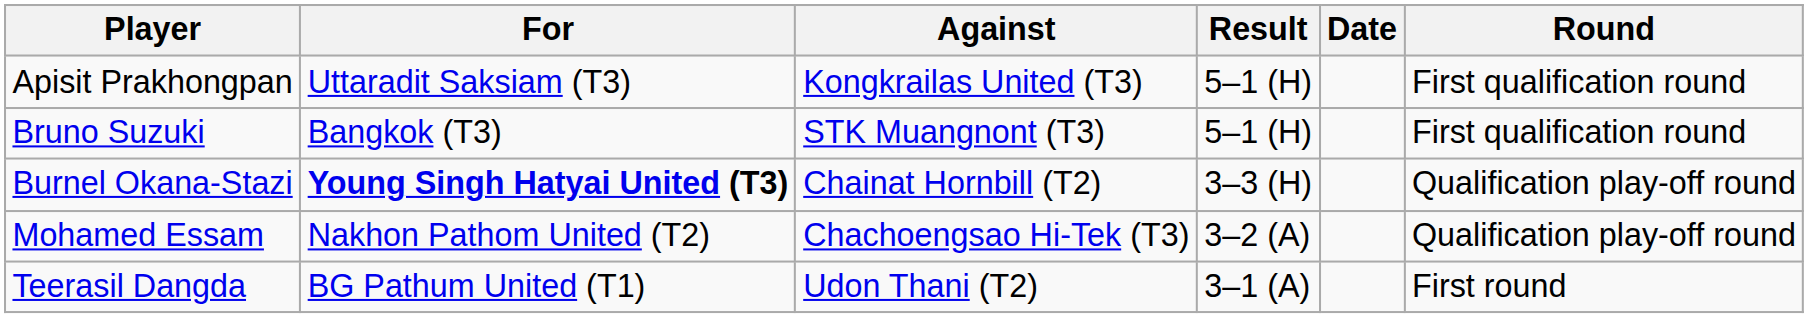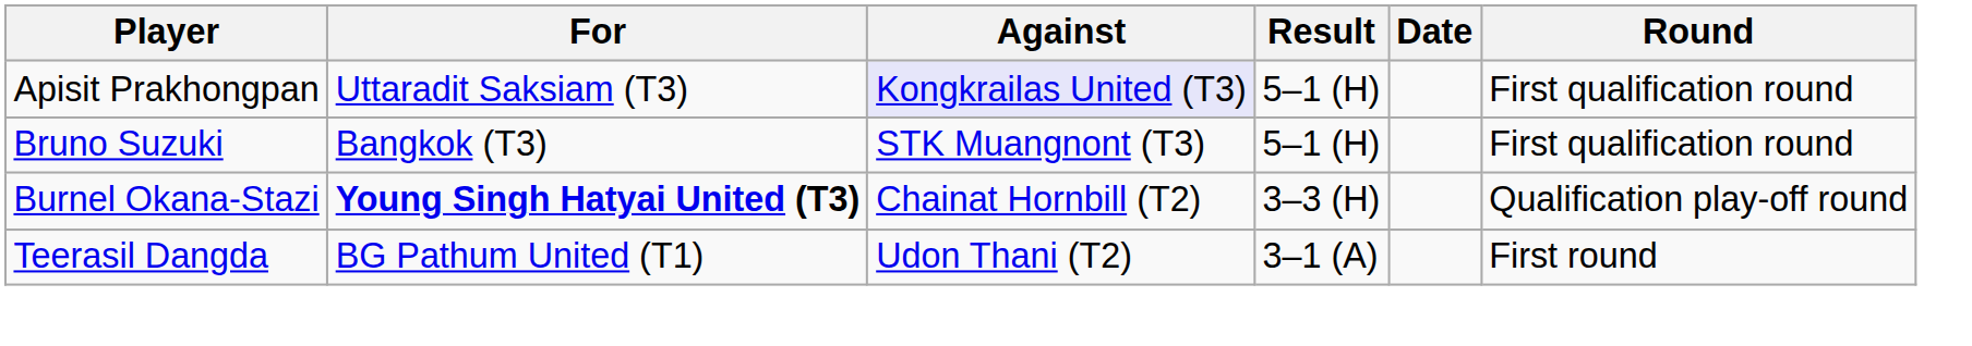Apisit Prakhongpan | Against: no background -> lavender background
- row: Mohamed Essam | Nakhon Pathom United (T2) | Chachoengsao Hi-Tek (T3) | 3–2 (A) | Qualification play-off round
